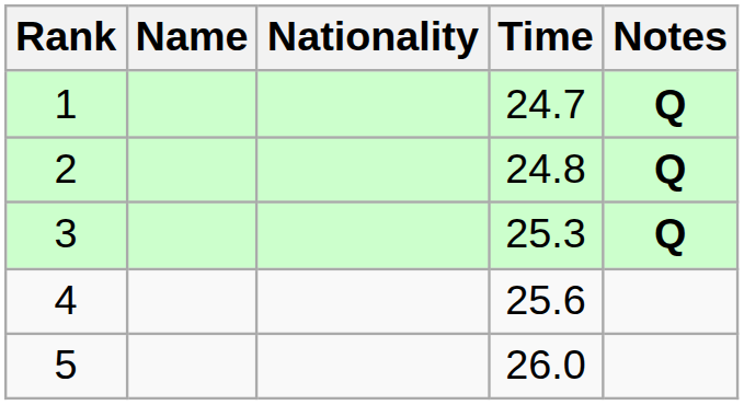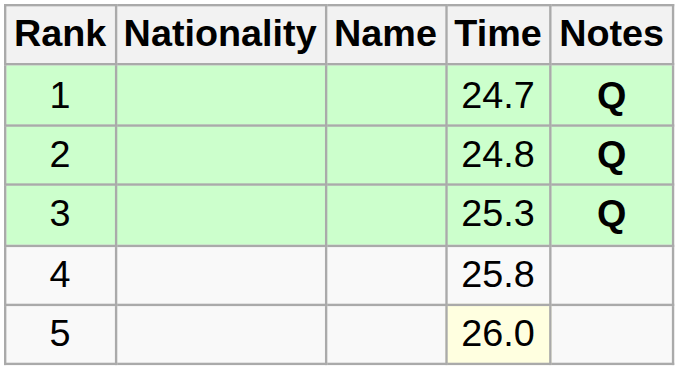columns swapped: Name <-> Nationality
4 | Time: 25.6 -> 25.8
5 | Time: no background -> lightyellow background
